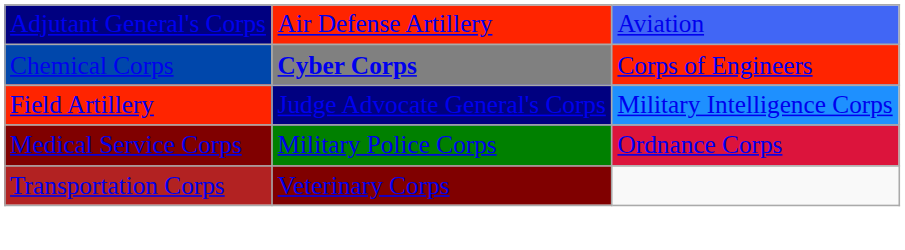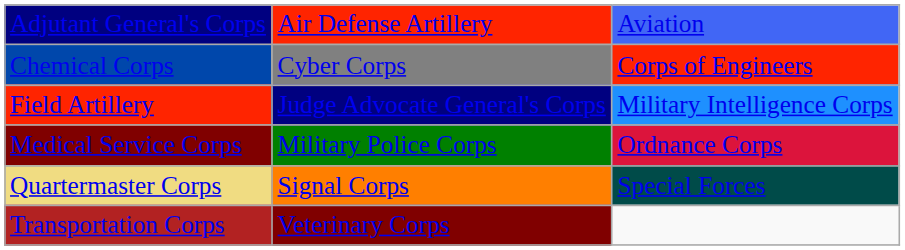Chemical Corps | column 2: bold -> normal
+ row: Quartermaster Corps | Signal Corps | Special Forces
